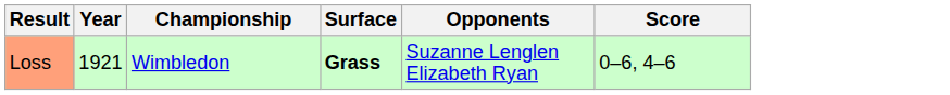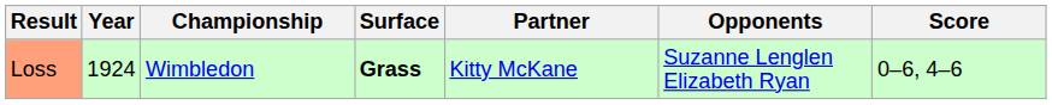+ column: Partner | Kitty McKane
Loss | Year: 1921 -> 1924
